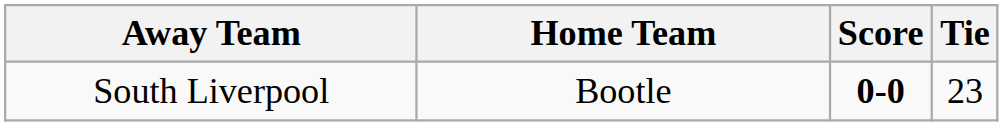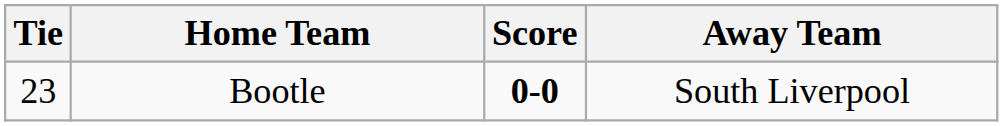columns swapped: Tie <-> Away Team
